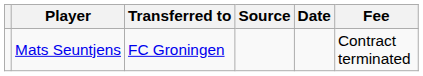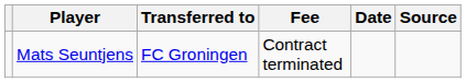columns swapped: Fee <-> Source
